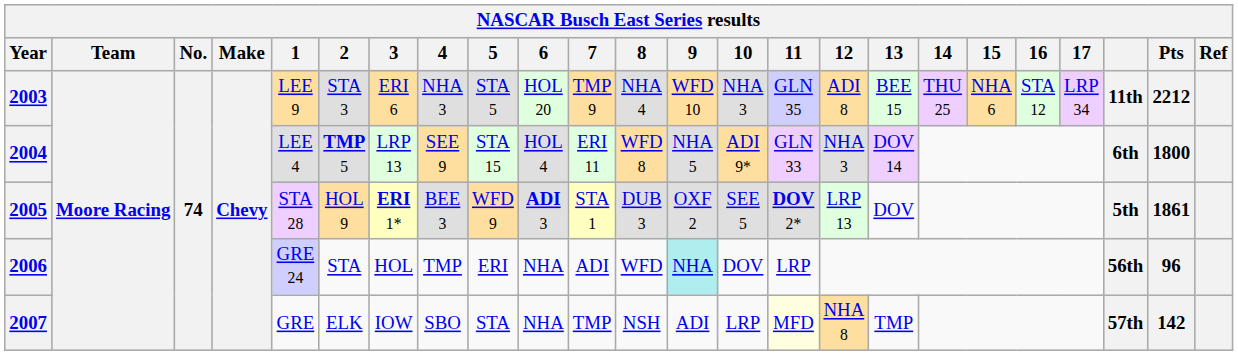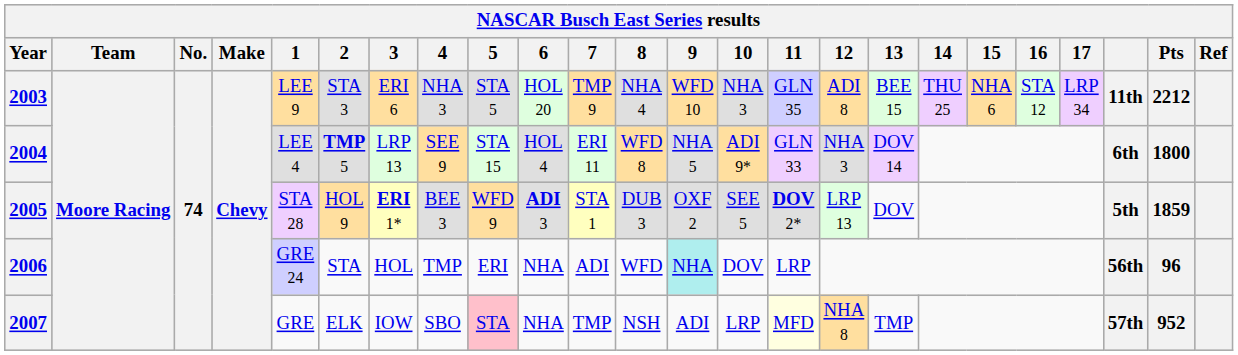2005 | Pts: 1861 -> 1859
2007 | 5: no background -> pink background
2007 | Pts: 142 -> 952
